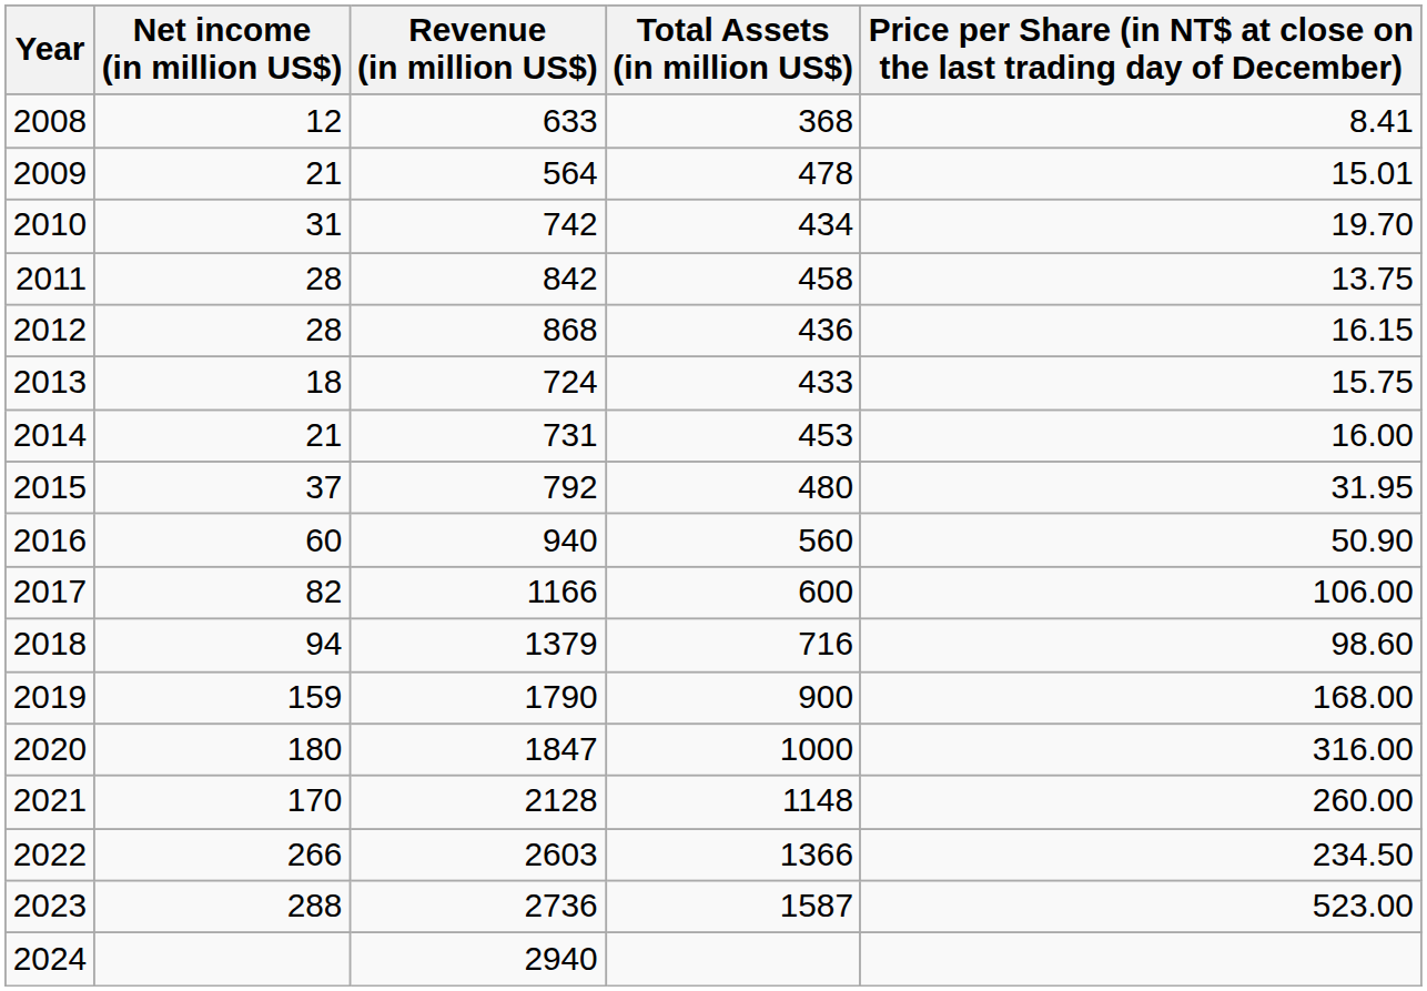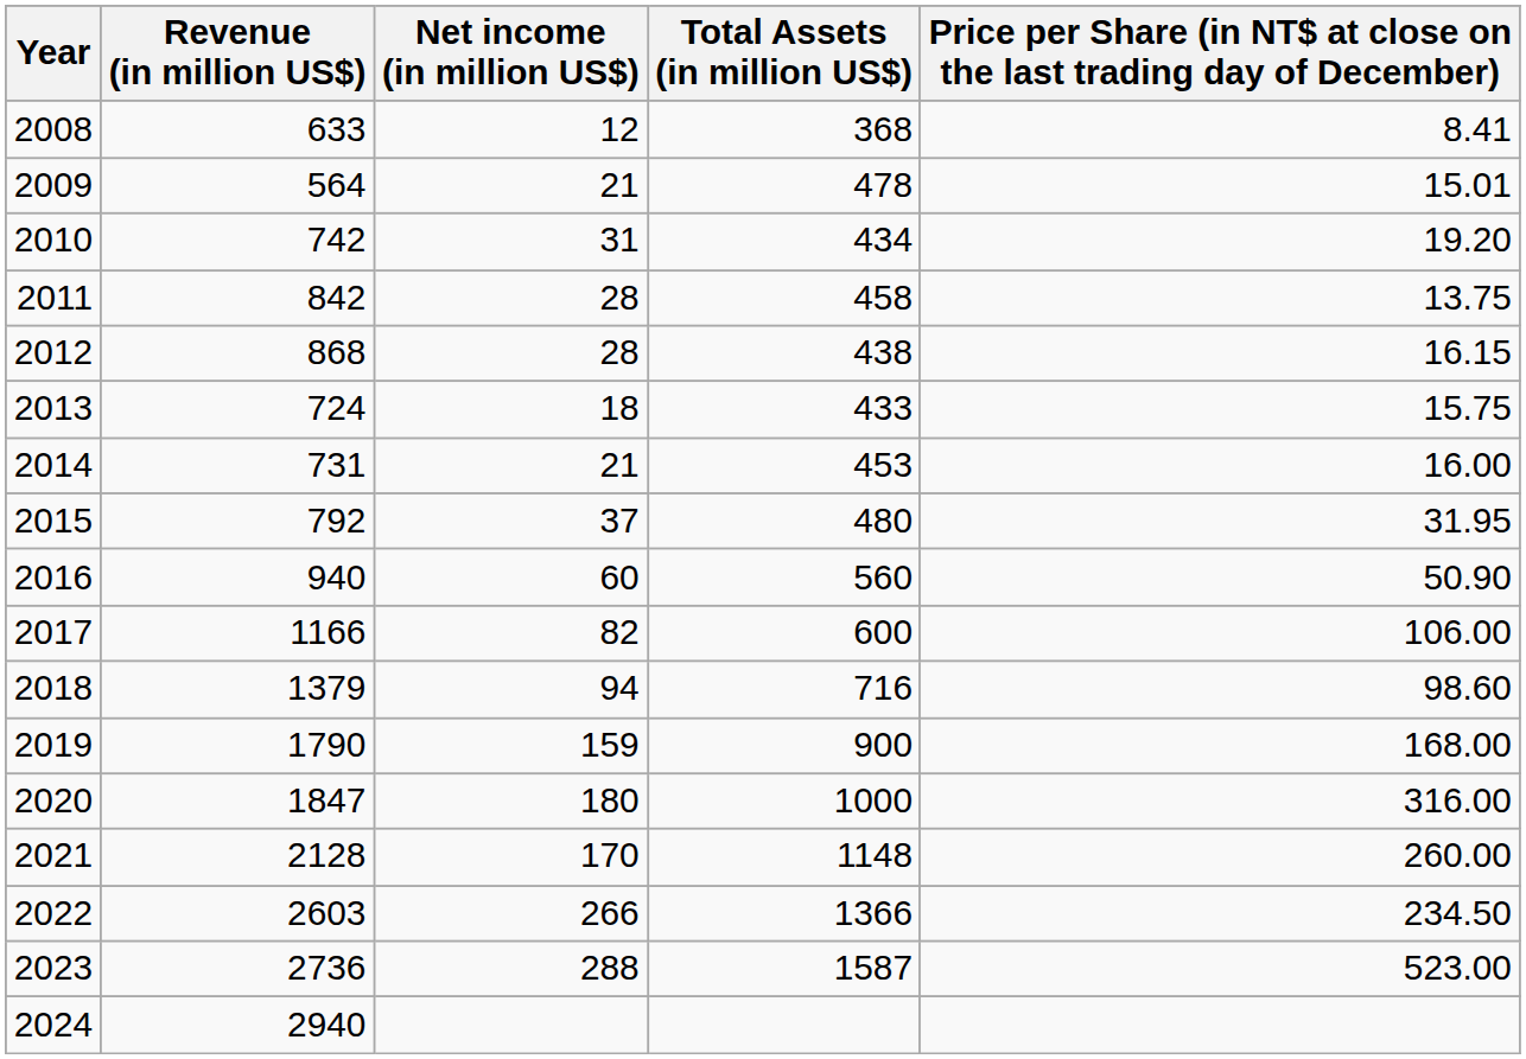columns swapped: Revenue (in million US$) <-> Net income (in million US$)
2010 | column 5: 19.70 -> 19.20
2012 | Total Assets (in million US$): 436 -> 438
